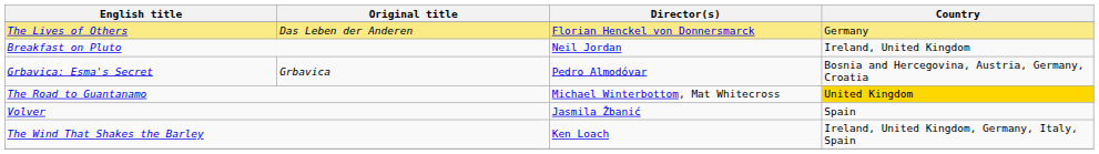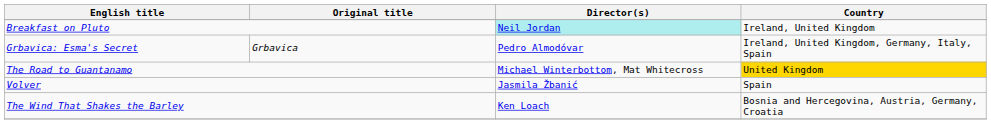- row: The Lives of Others | Das Leben der Anderen | Florian Henckel von Donnersmarck | Germany
Breakfast on Pluto | Director(s): no background -> paleturquoise background
Grbavica: Esma's Secret | Country: Bosnia and Hercegovina, Austria, Germany, Croatia -> Ireland, United Kingdom, Germany, Italy, Spain
The Wind That Shakes the Barley | Country: Ireland, United Kingdom, Germany, Italy, Spain -> Bosnia and Hercegovina, Austria, Germany, Croatia
